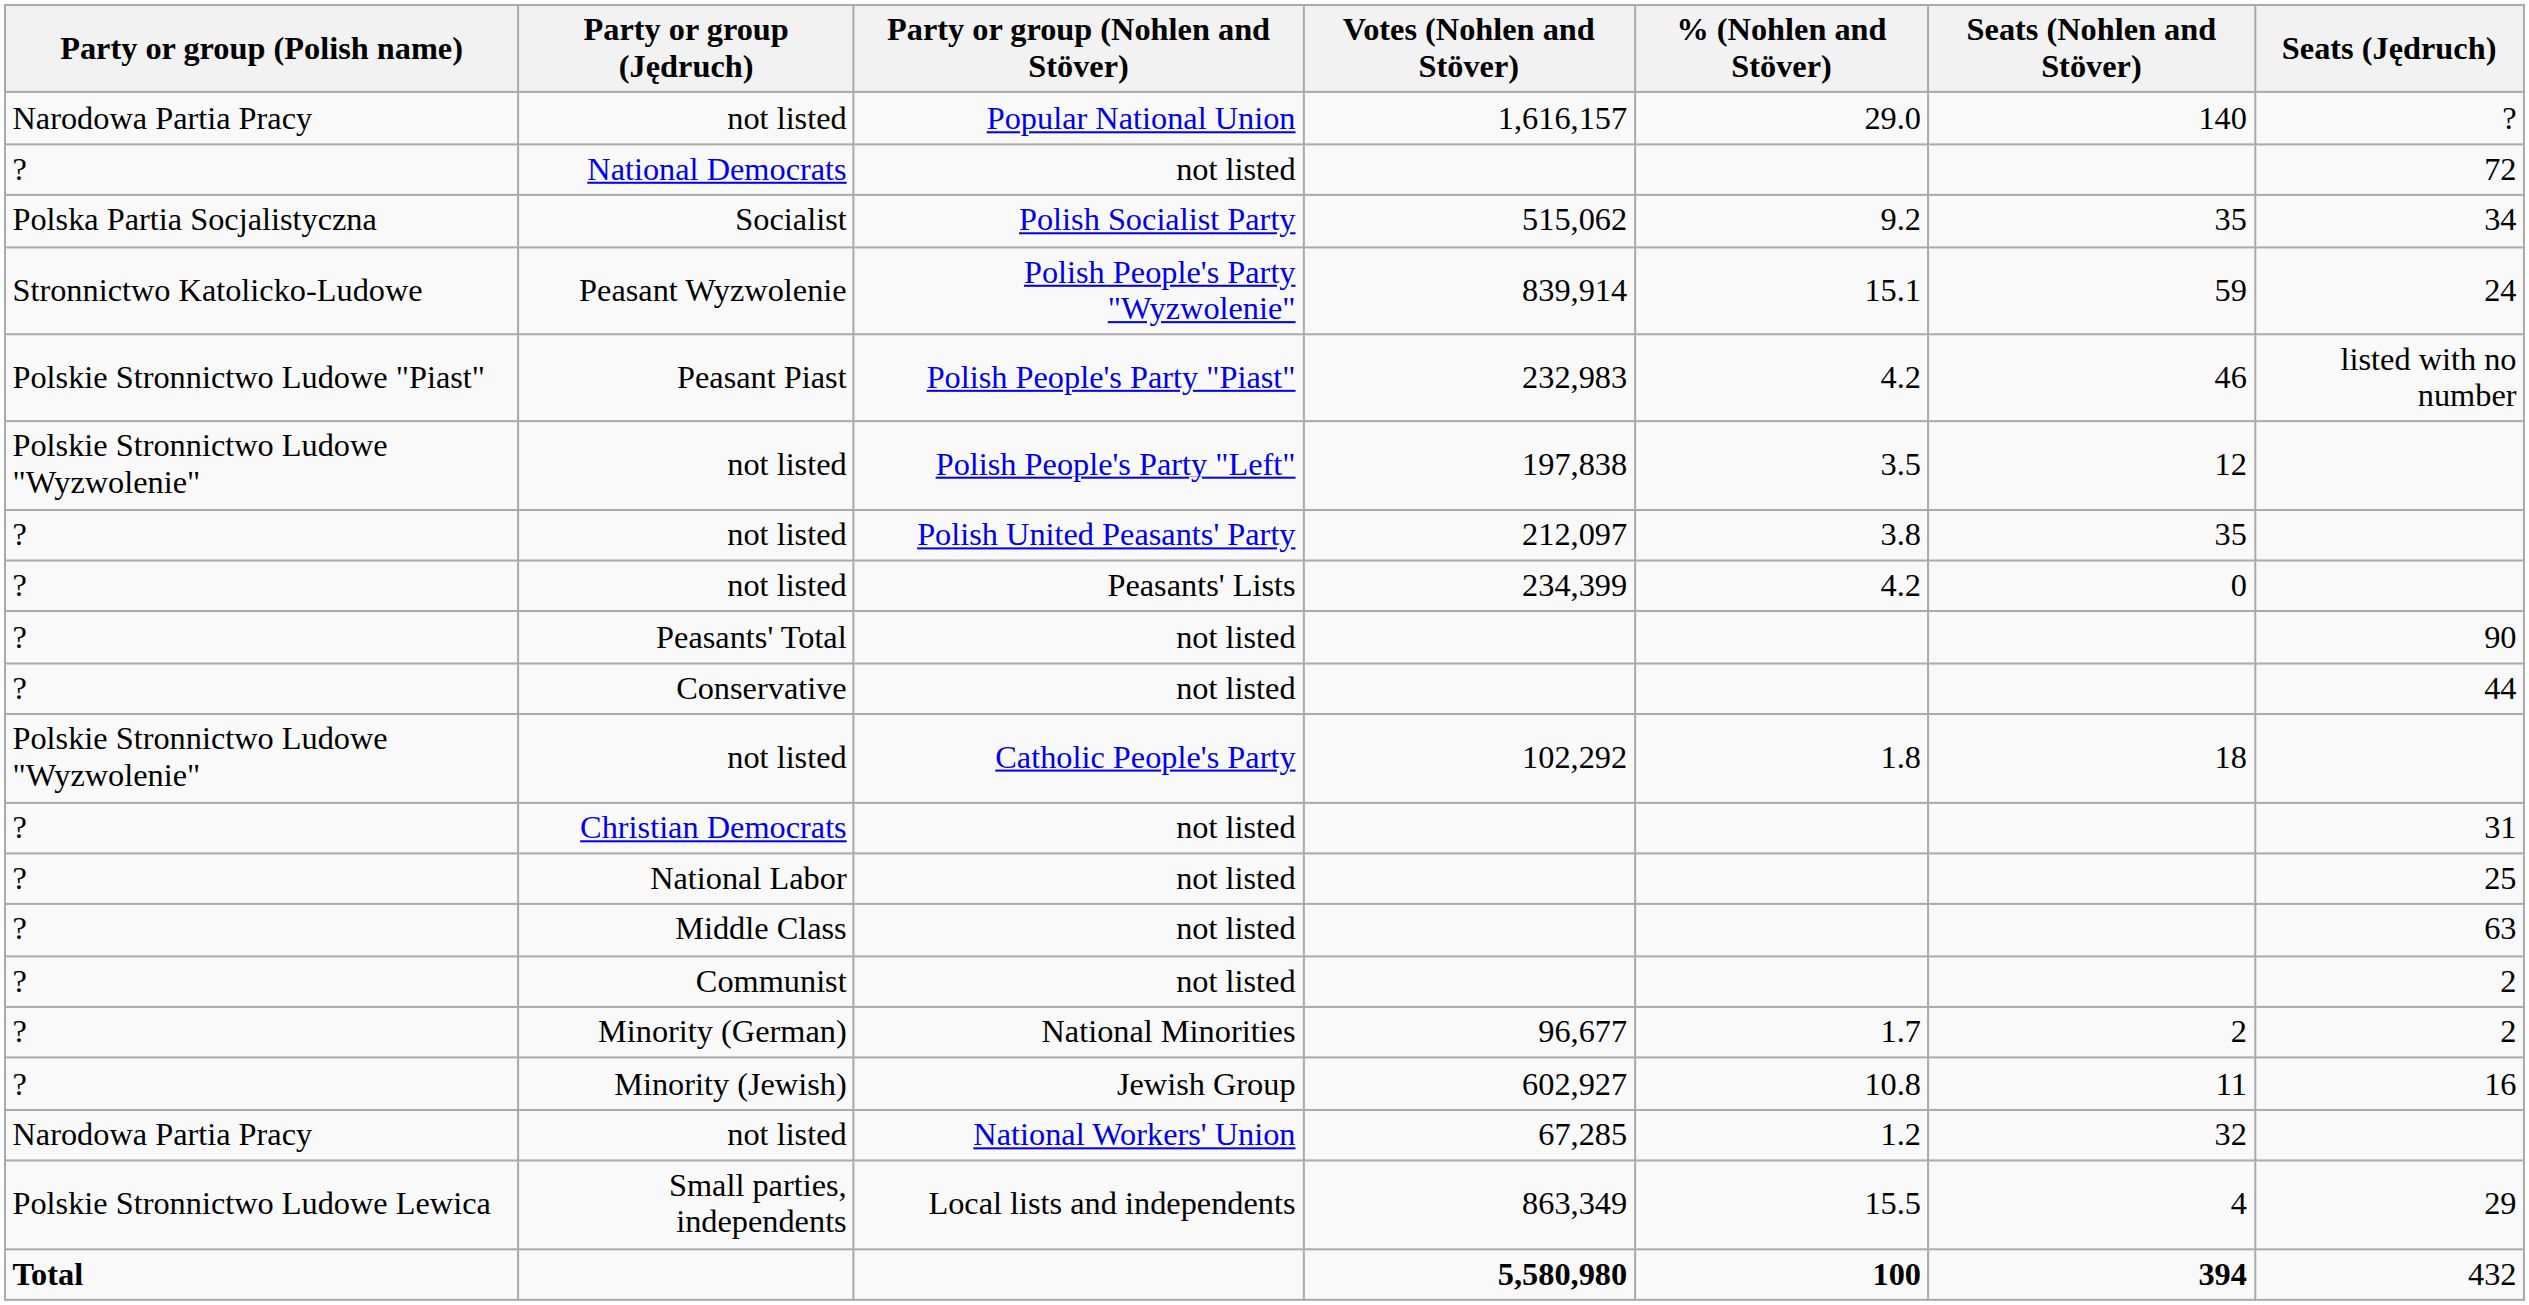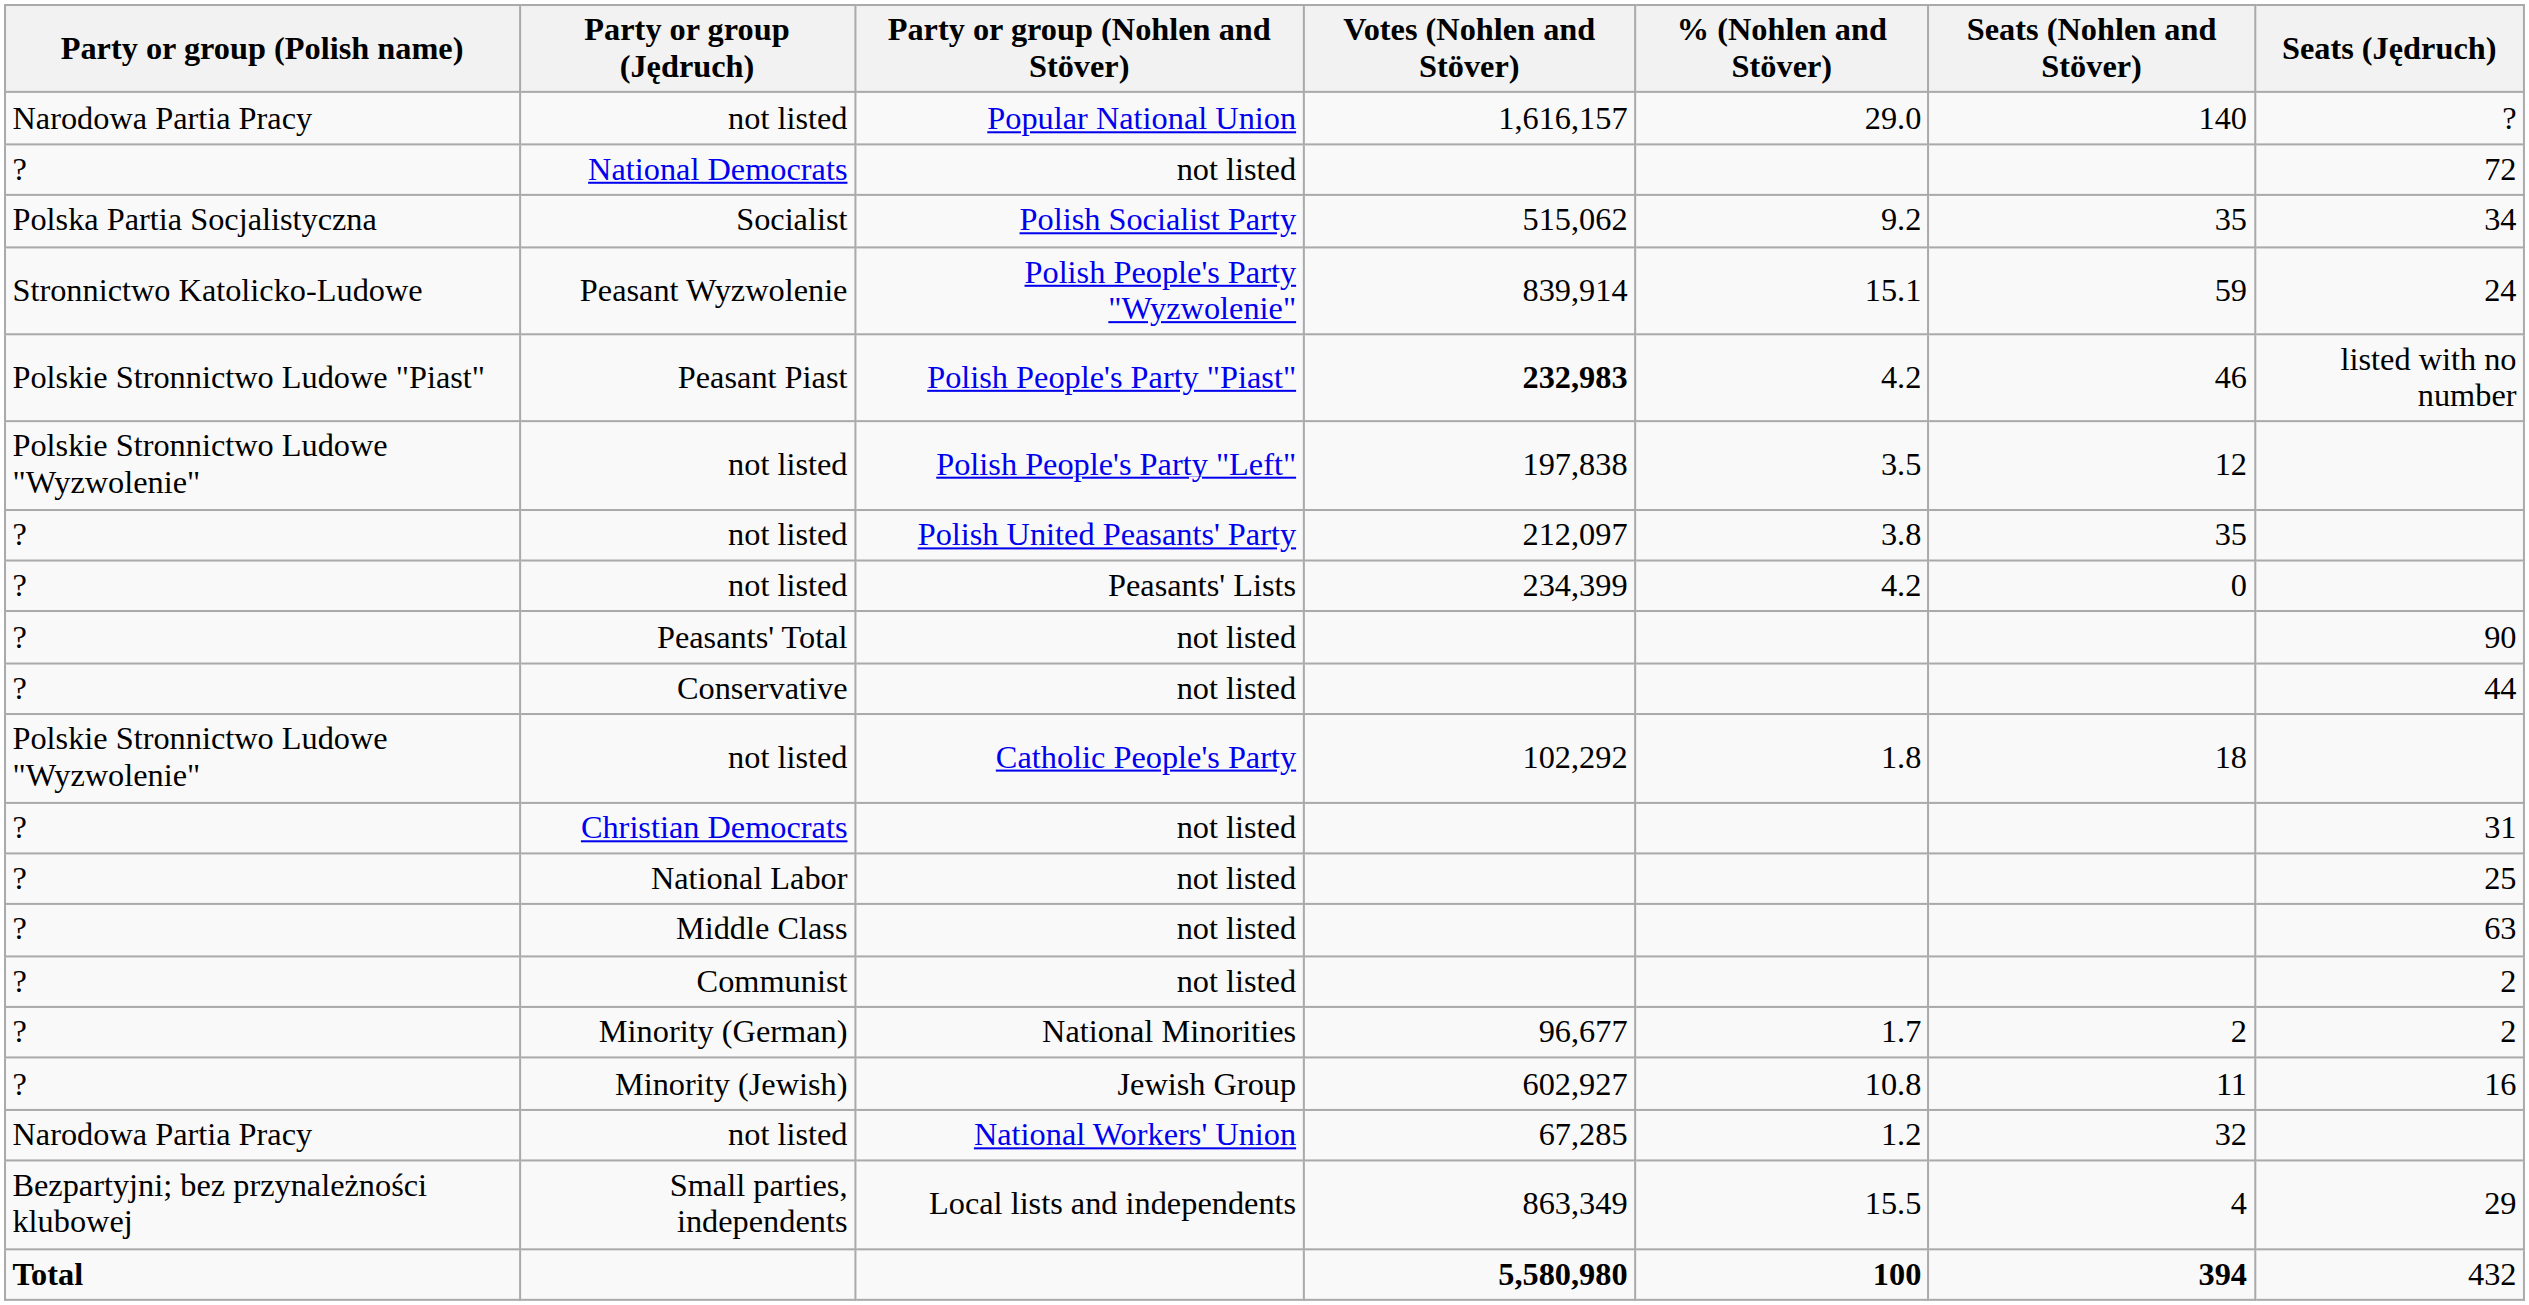Peasant Piast | Votes (Nohlen and Stöver): normal -> bold
Small parties, independents | Party or group (Polish name): Polskie Stronnictwo Ludowe Lewica -> Bezpartyjni; bez przynależności klubowej
